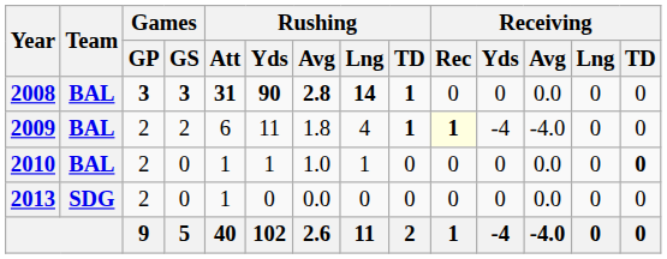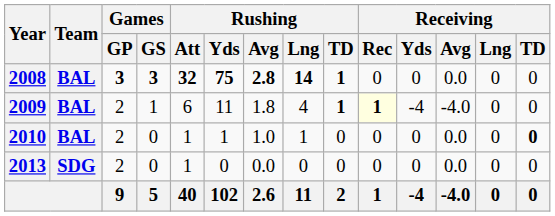2008 | Rushing / Att: 31 -> 32
2008 | Rushing / Yds: 90 -> 75
2009 | Games / GS: 2 -> 1
